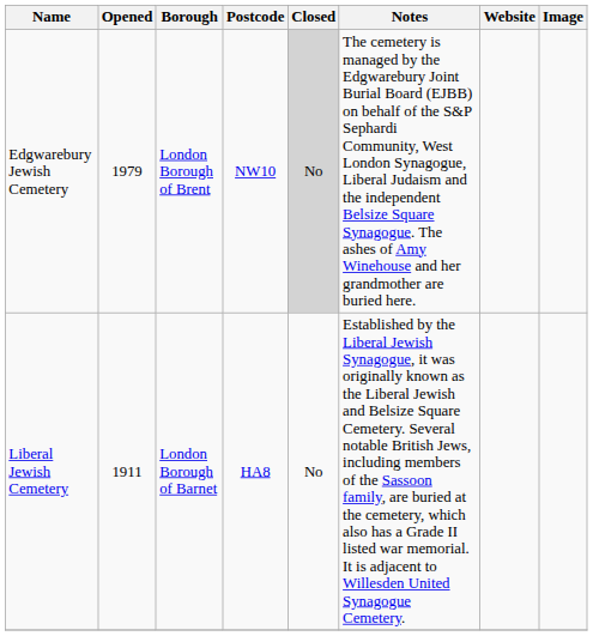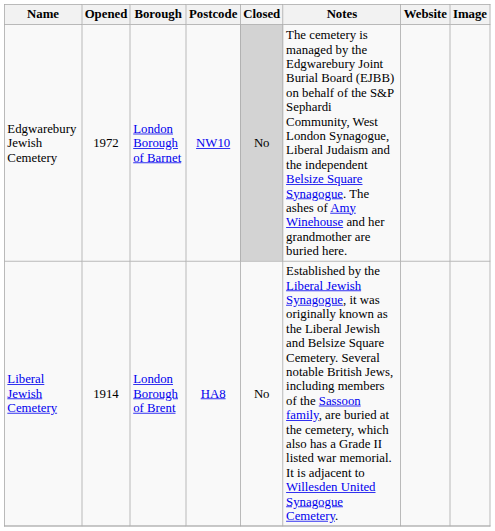Edgwarebury Jewish Cemetery | Opened: 1979 -> 1972
Edgwarebury Jewish Cemetery | Borough: London Borough of Brent -> London Borough of Barnet
Liberal Jewish Cemetery | Opened: 1911 -> 1914
Liberal Jewish Cemetery | Borough: London Borough of Barnet -> London Borough of Brent
